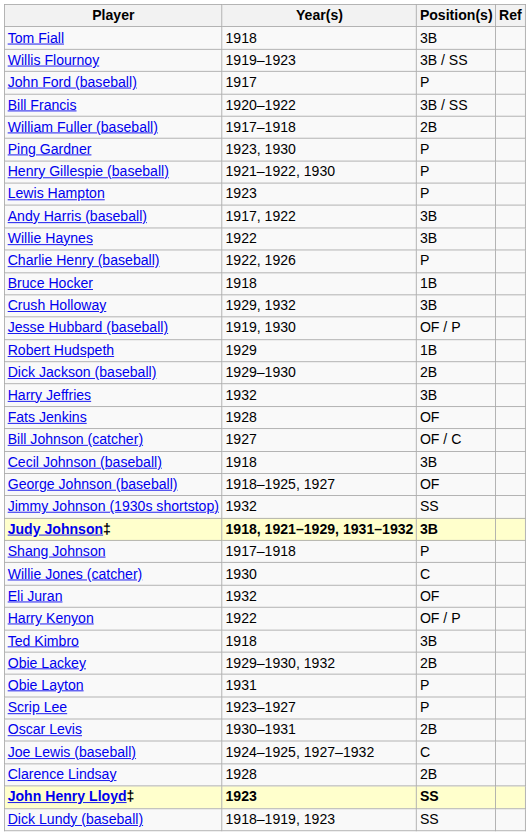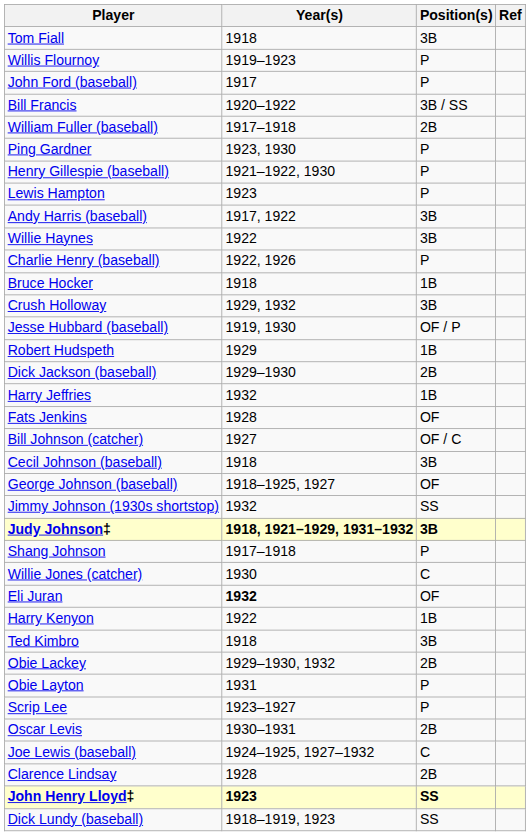Willis Flournoy | Position(s): 3B / SS -> P
Harry Jeffries | Position(s): 3B -> 1B
Eli Juran | Year(s): normal -> bold
Harry Kenyon | Position(s): OF / P -> 1B
